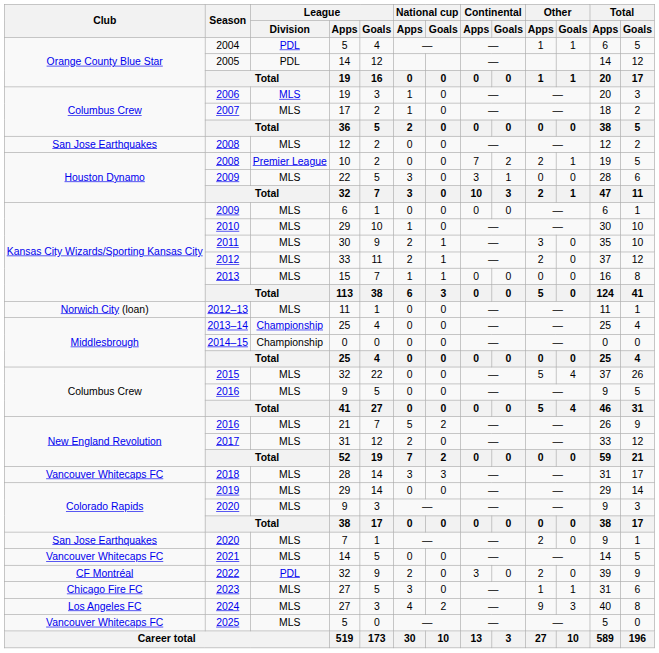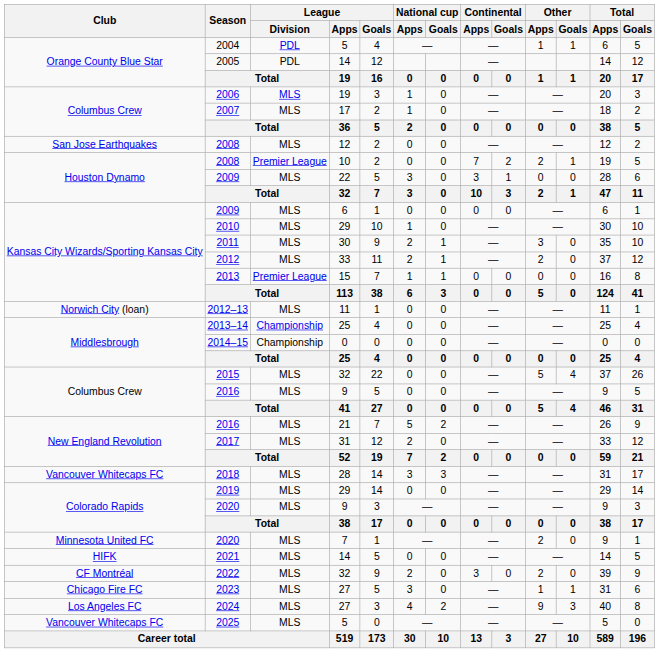2013 | League / Division: MLS -> Premier League
2020 / 7 | Club: San Jose Earthquakes -> Minnesota United FC
2021 | Club: Vancouver Whitecaps FC -> HIFK
2022 | League / Division: PDL -> MLS
